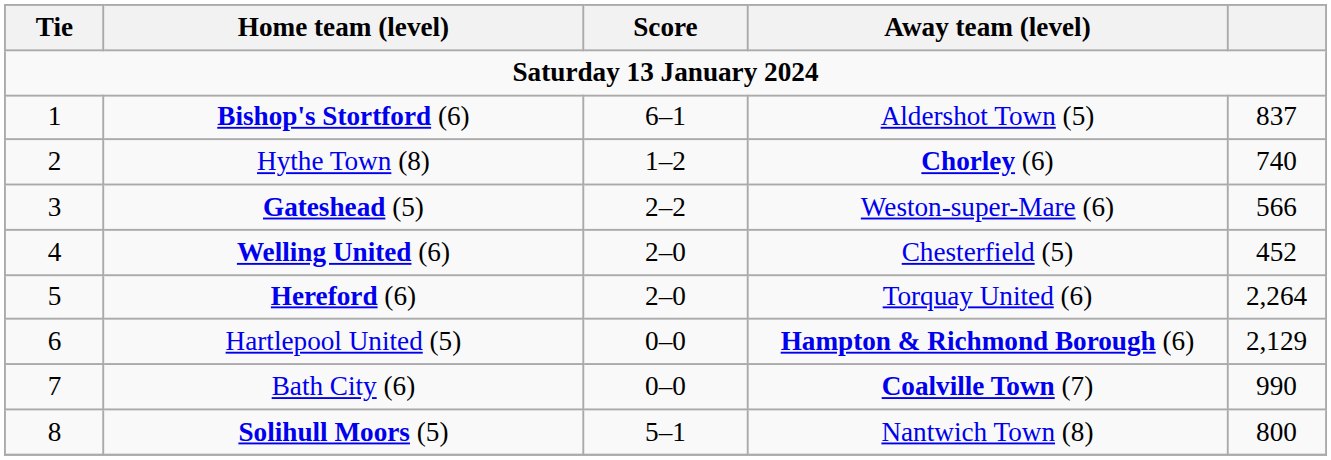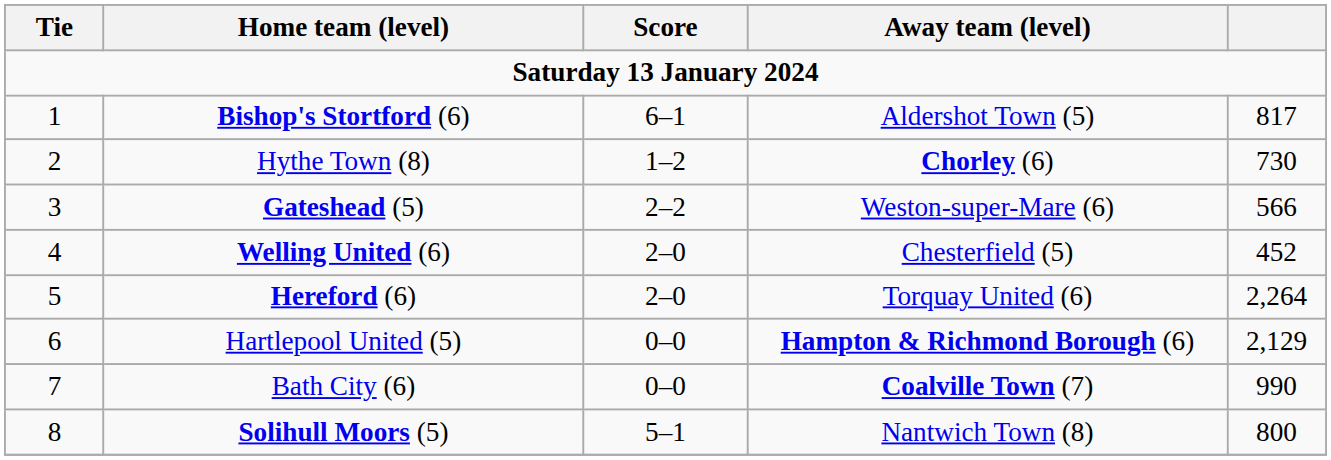Bishop's Stortford (6) | column 5: 837 -> 817
Hythe Town (8) | column 5: 740 -> 730
